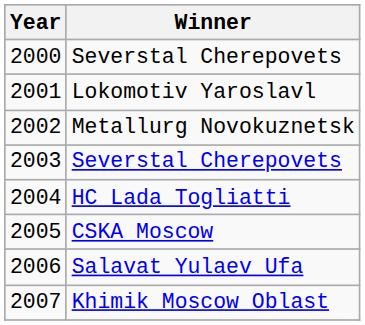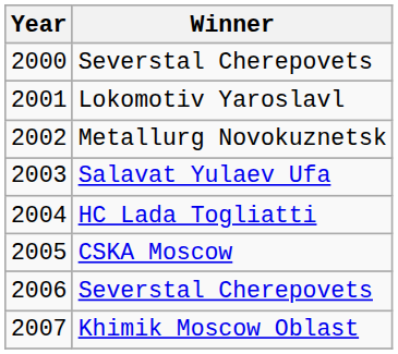2003 | Winner: Severstal Cherepovets -> Salavat Yulaev Ufa
2006 | Winner: Salavat Yulaev Ufa -> Severstal Cherepovets
